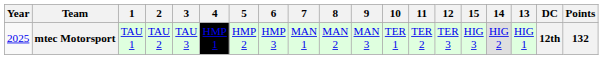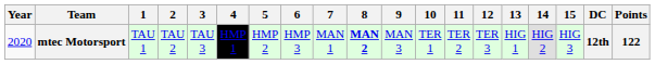columns swapped: 13 <-> 15
mtec Motorsport | Year: 2025 -> 2020
mtec Motorsport | 8: normal -> bold
mtec Motorsport | Points: 132 -> 122
